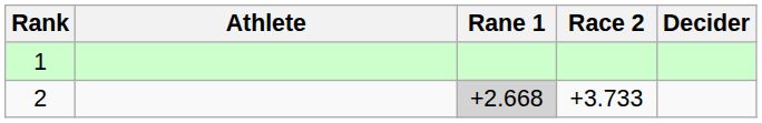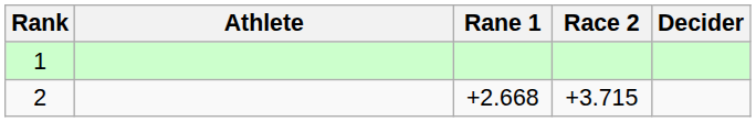2 | Rane 1: lightgrey background -> no background
2 | Race 2: +3.733 -> +3.715
